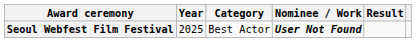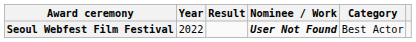columns swapped: Category <-> Result
Seoul Webfest Film Festival | Year: 2025 -> 2022
